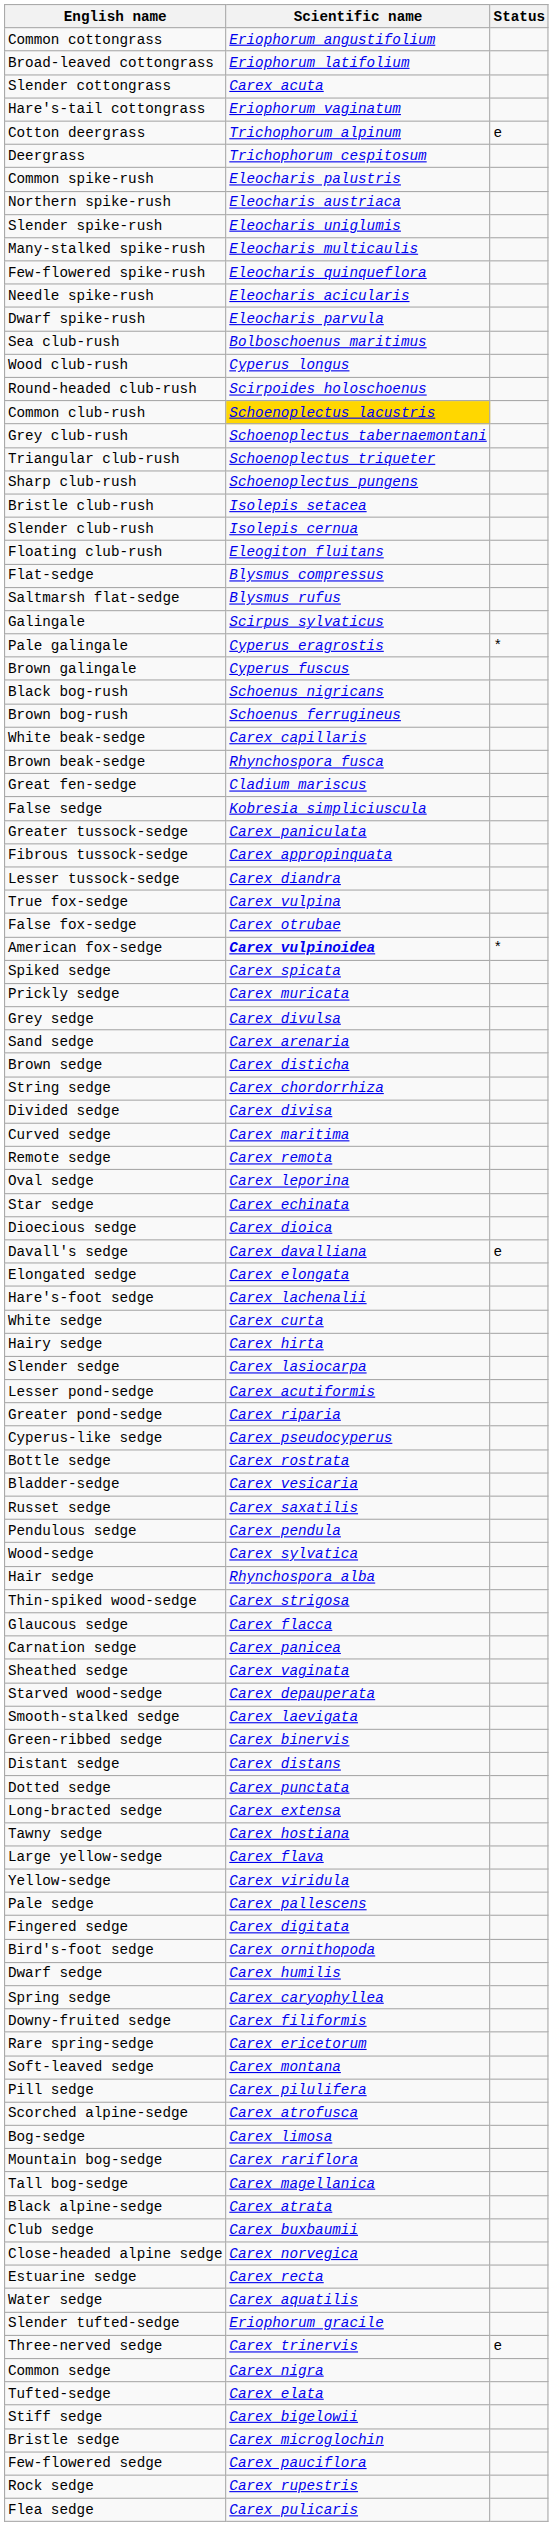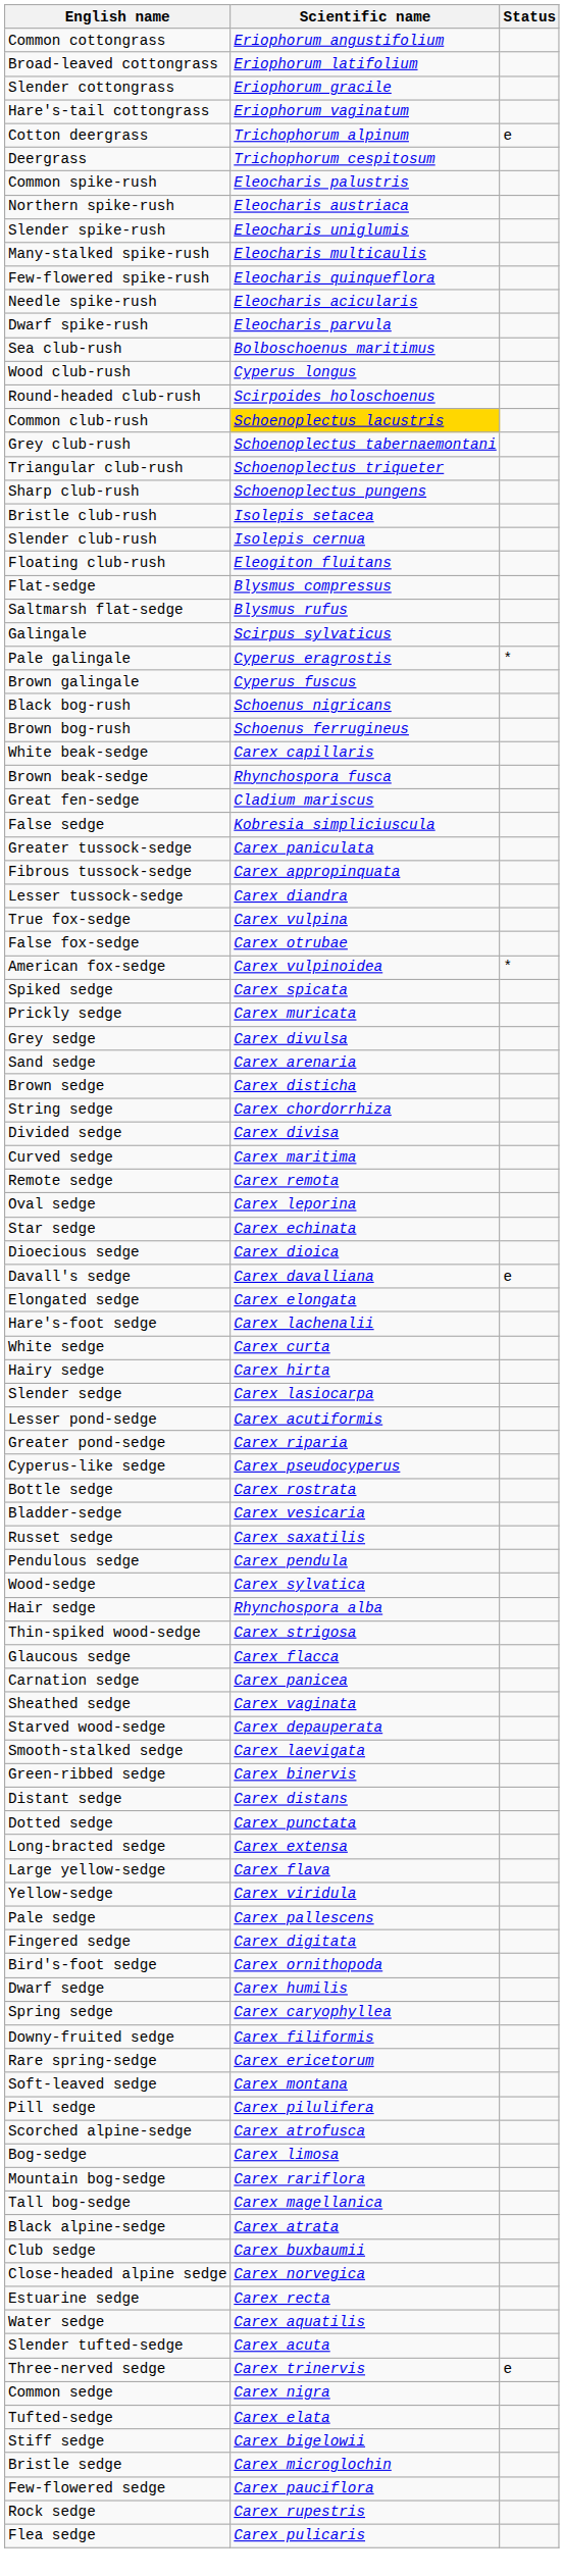Slender cottongrass | Scientific name: Carex acuta -> Eriophorum gracile
American fox-sedge | Scientific name: bold -> normal
- row: Tawny sedge | Carex hostiana
Slender tufted-sedge | Scientific name: Eriophorum gracile -> Carex acuta
